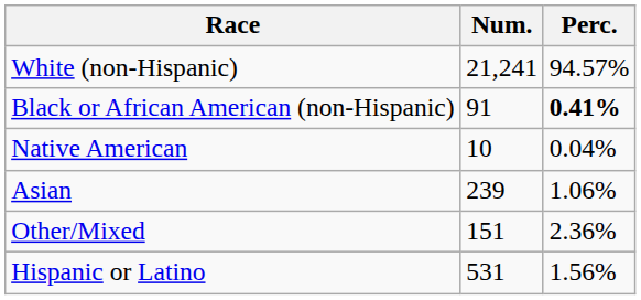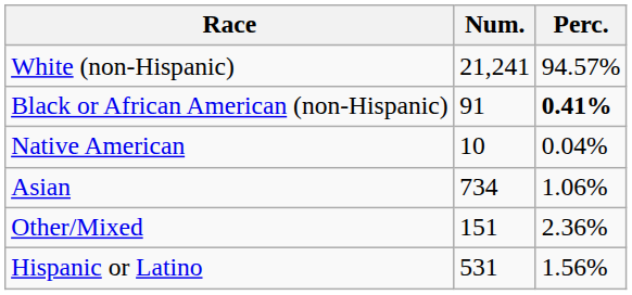Asian | Num.: 239 -> 734
